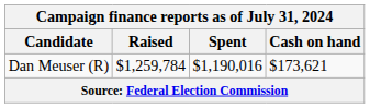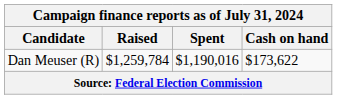Dan Meuser (R) | Cash on hand: $173,621 -> $173,622
